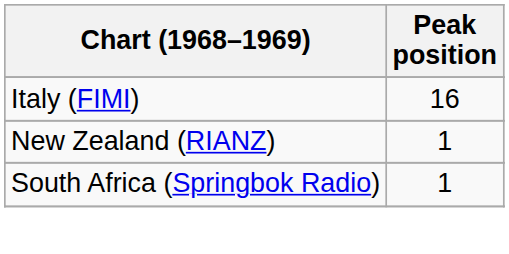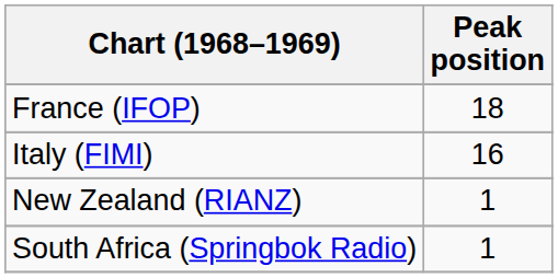+ row: France (IFOP) | 18
